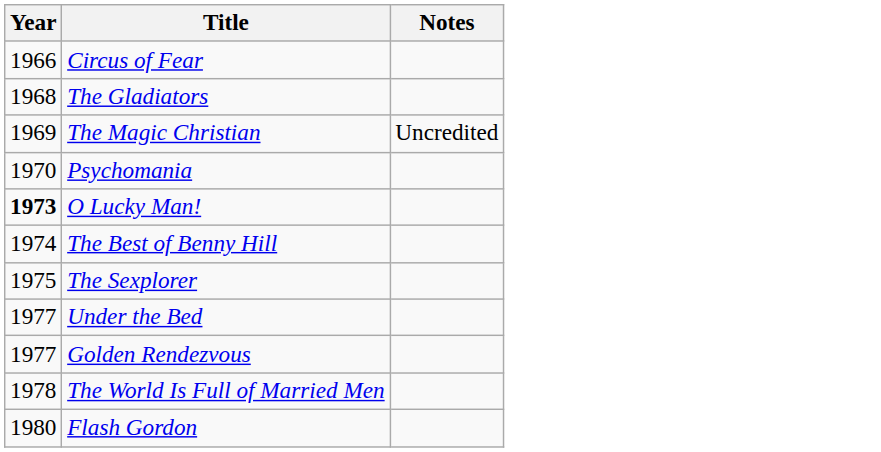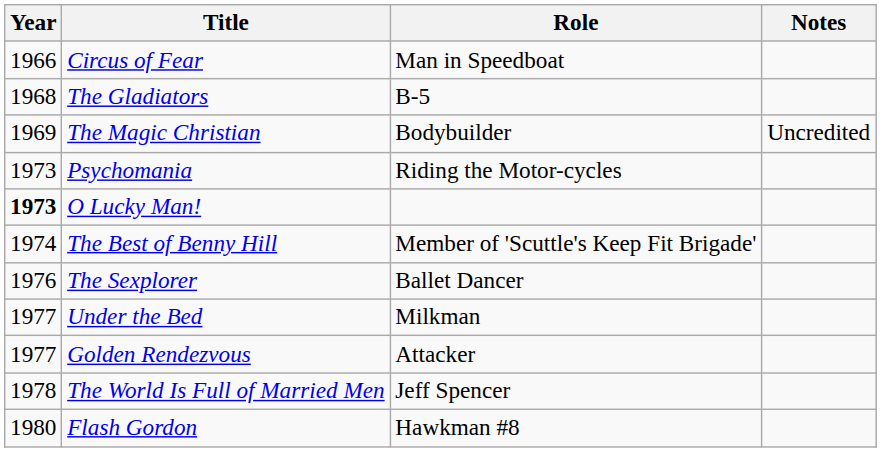+ column: Role | Man in Speedboat | B-5 | Bodybuilder | Riding the Motor-cycles | Member of 'Scuttle's Keep Fit Brigade' | Ballet Dancer | Milkman | Attacker | Jeff Spencer | Hawkman #8
Psychomania | Year: 1970 -> 1973
The Sexplorer | Year: 1975 -> 1976
